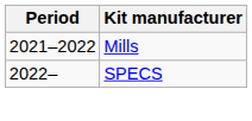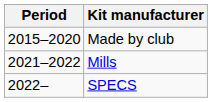+ row: 2015–2020 | Made by club
